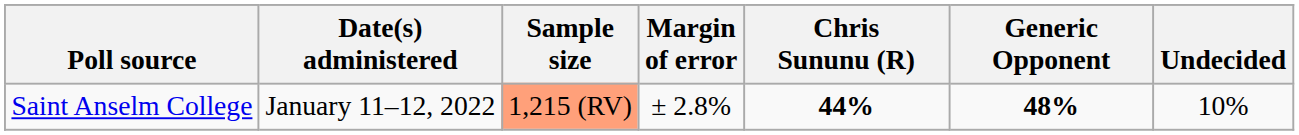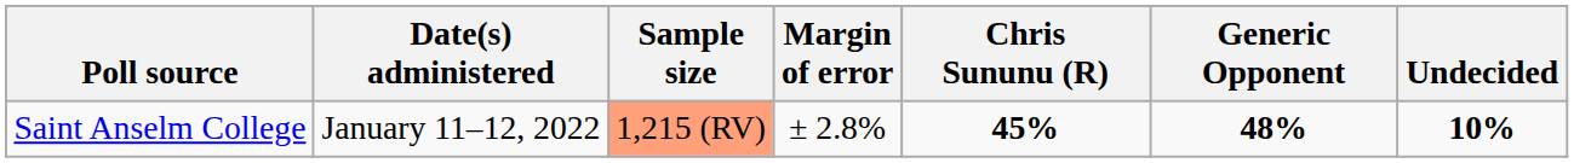Saint Anselm College | Chris Sununu (R): 44% -> 45%
Saint Anselm College | Undecided: normal -> bold
